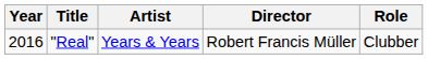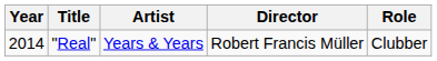"Real" | Year: 2016 -> 2014
